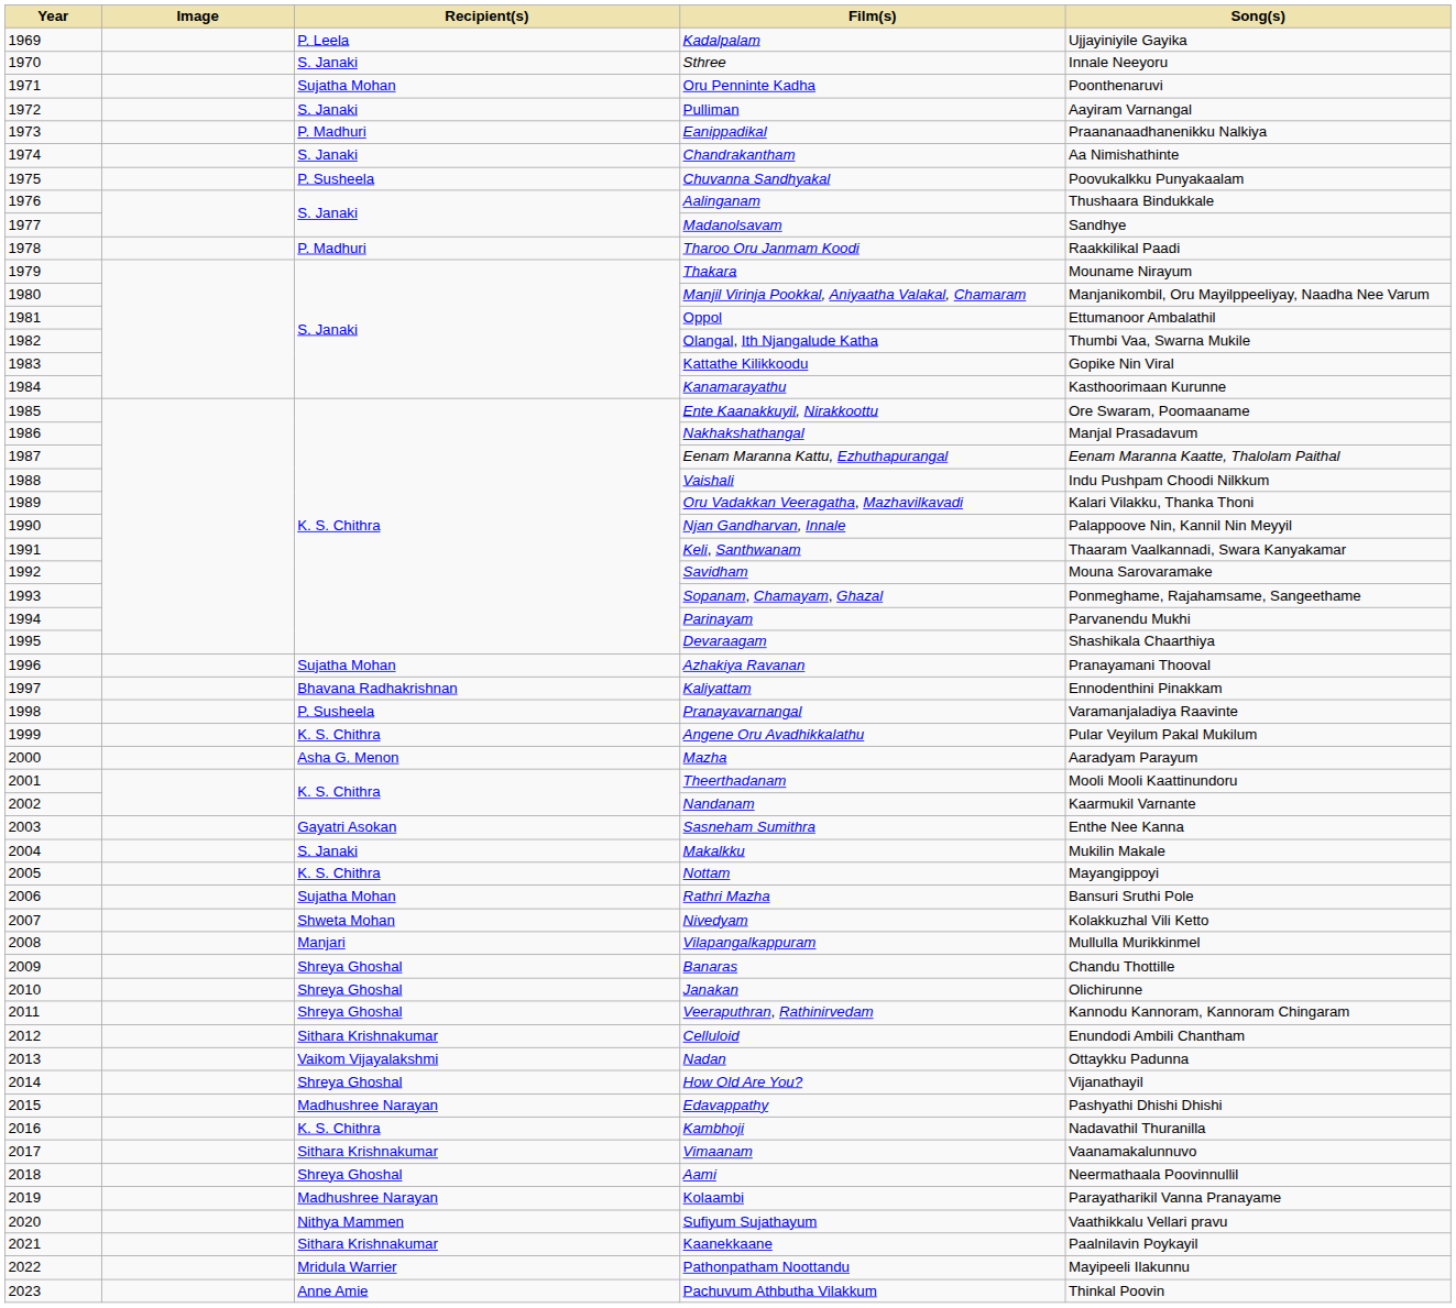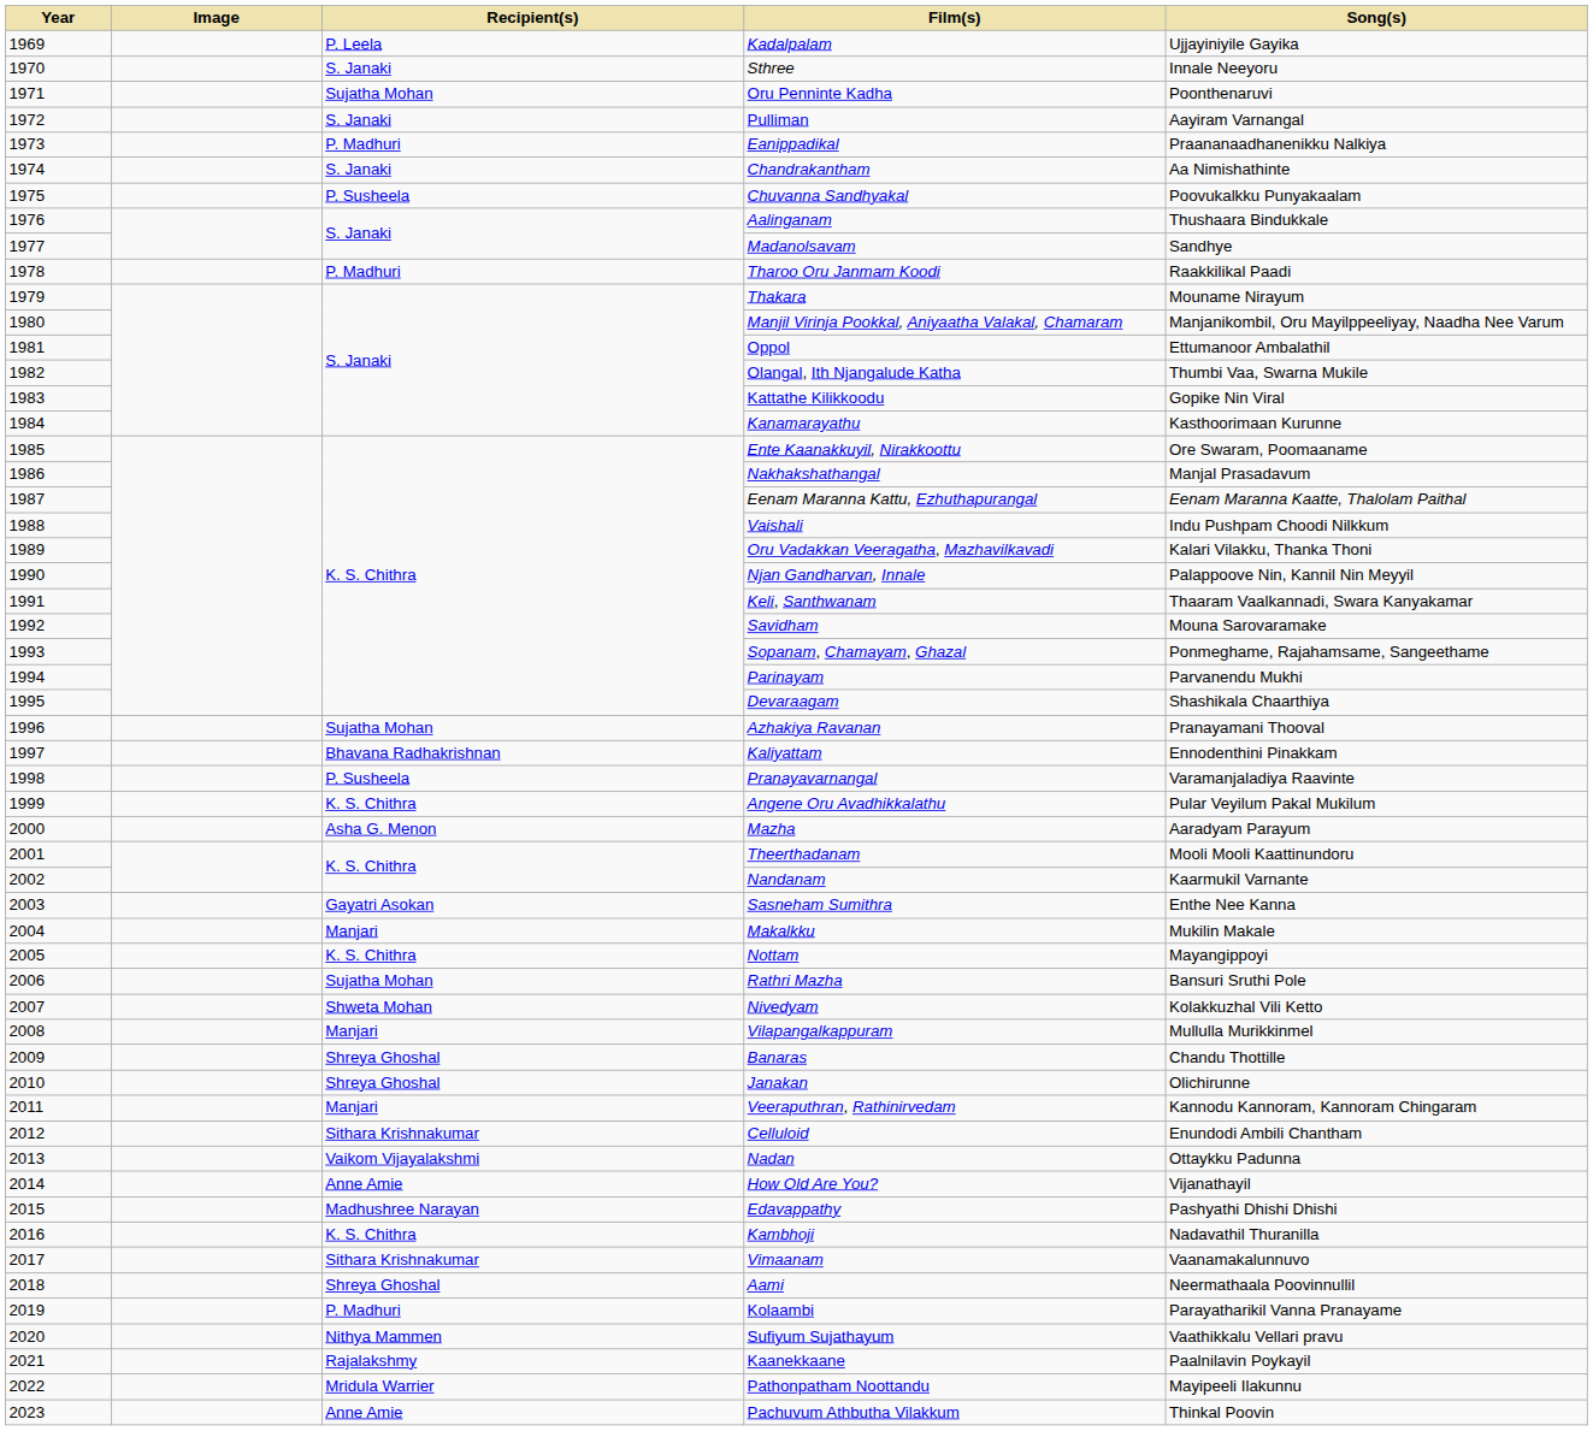Makalkku | Recipient(s): S. Janaki -> Manjari
Veeraputhran, Rathinirvedam | Recipient(s): Shreya Ghoshal -> Manjari
How Old Are You? | Recipient(s): Shreya Ghoshal -> Anne Amie
Kolaambi | Recipient(s): Madhushree Narayan -> P. Madhuri
Kaanekkaane | Recipient(s): Sithara Krishnakumar -> Rajalakshmy
